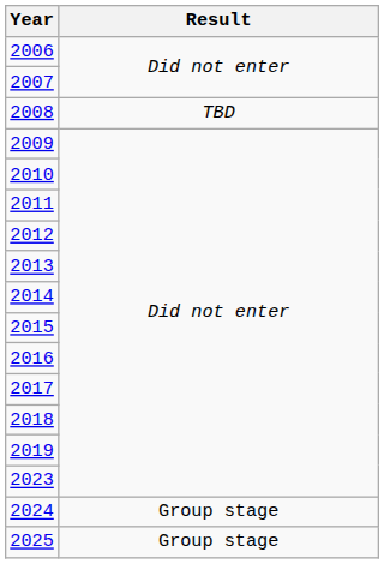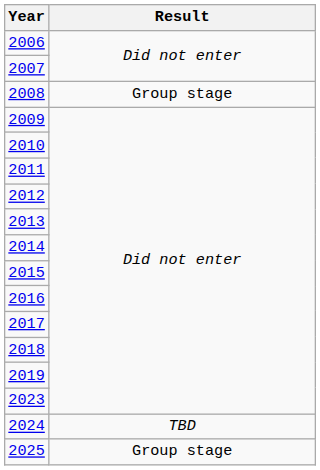2008 | Result: TBD -> Group stage
2024 | Result: Group stage -> TBD
